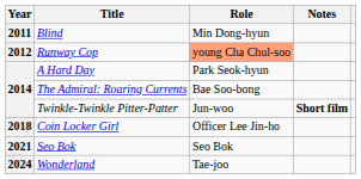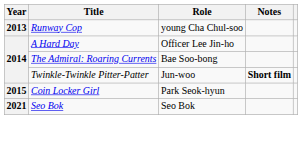- row: 2011 | Blind | Min Dong-hyun
Runway Cop | Year: 2012 -> 2013
Runway Cop | Role: lightsalmon background -> no background
A Hard Day | Role: Park Seok-hyun -> Officer Lee Jin-ho
Coin Locker Girl | Year: 2018 -> 2015
Coin Locker Girl | Role: Officer Lee Jin-ho -> Park Seok-hyun
- row: 2024 | Wonderland | Tae-joo
